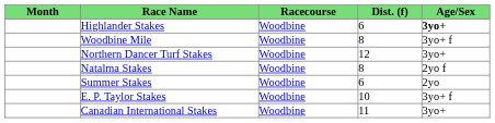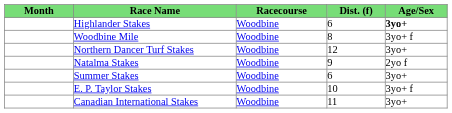Natalma Stakes | Dist. (f): 8 -> 9
Summer Stakes | Age/Sex: 2yo -> 3yo+
